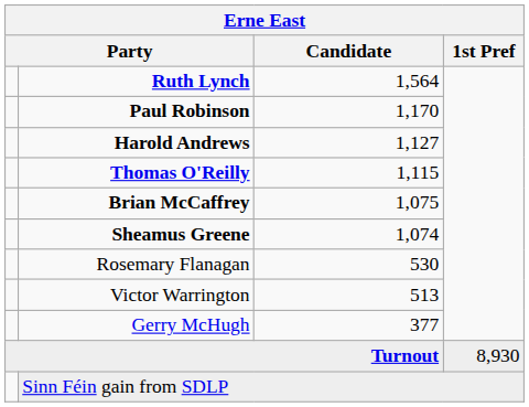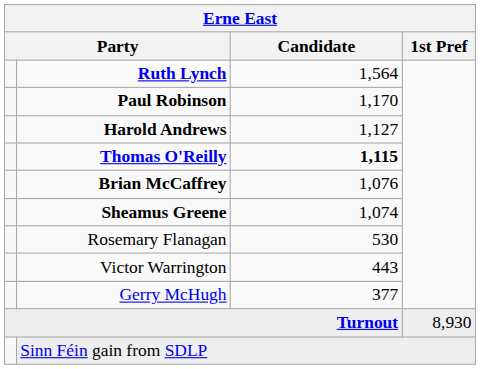Thomas O'Reilly | Candidate: normal -> bold
Brian McCaffrey | Candidate: 1,075 -> 1,076
Victor Warrington | Candidate: 513 -> 443
